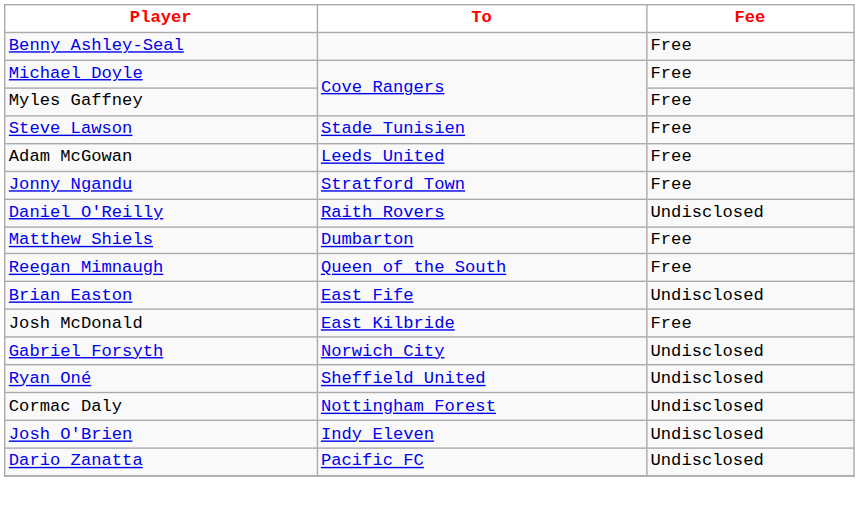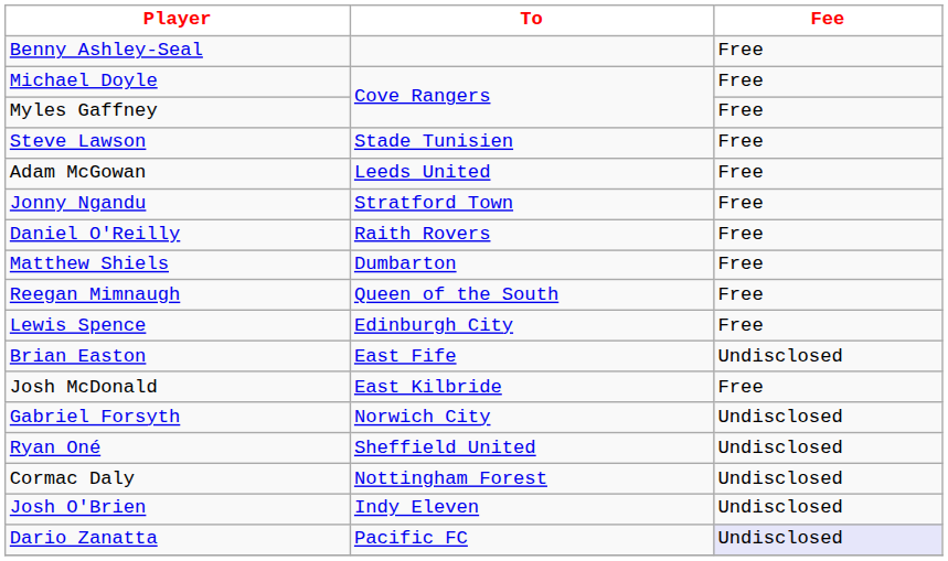Daniel O'Reilly | Fee: Undisclosed -> Free
+ row: Lewis Spence | Edinburgh City | Free
Dario Zanatta | Fee: no background -> lavender background
